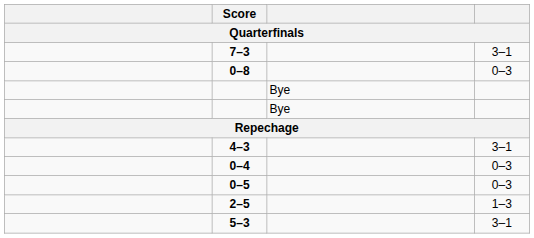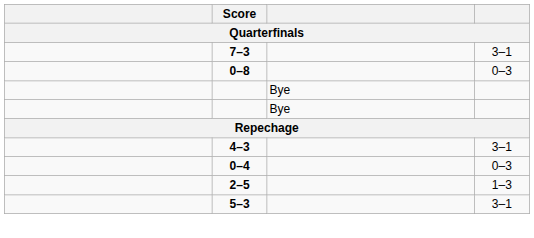- row: 0–5 | 0–3
